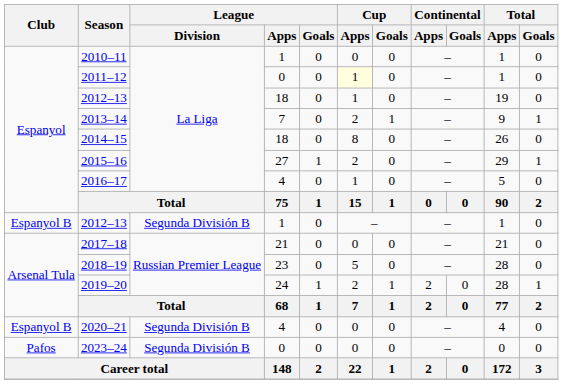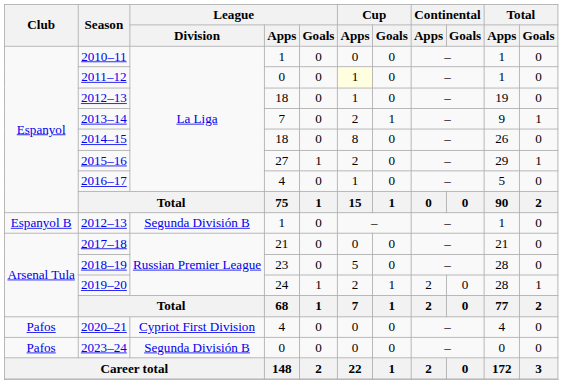2020–21 | Club: Espanyol B -> Pafos
2020–21 | League / Division: Segunda División B -> Cypriot First Division
